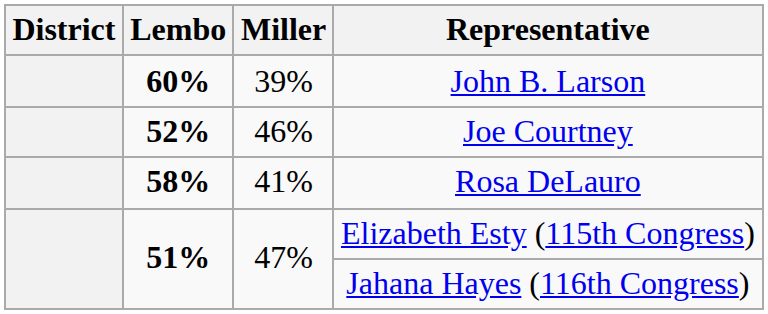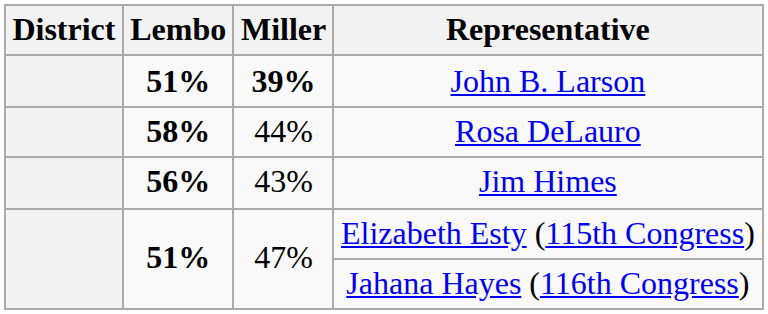John B. Larson | Lembo: 60% -> 51%
John B. Larson | Miller: normal -> bold
- row: 52% | 46% | Joe Courtney
Rosa DeLauro | Miller: 41% -> 44%
+ row: 56% | 43% | Jim Himes
